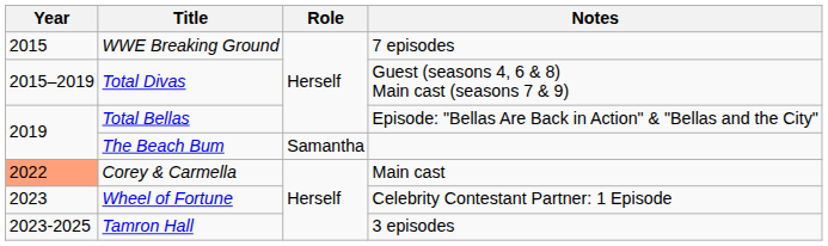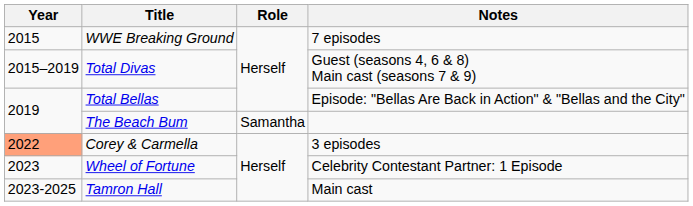Corey & Carmella | Notes: Main cast -> 3 episodes
Tamron Hall | Notes: 3 episodes -> Main cast
